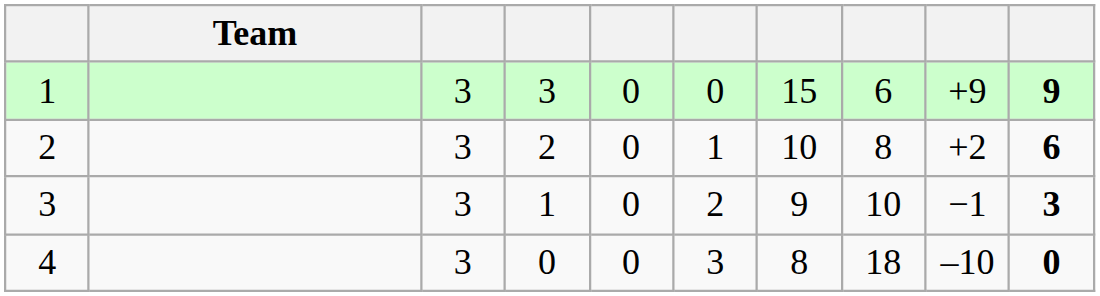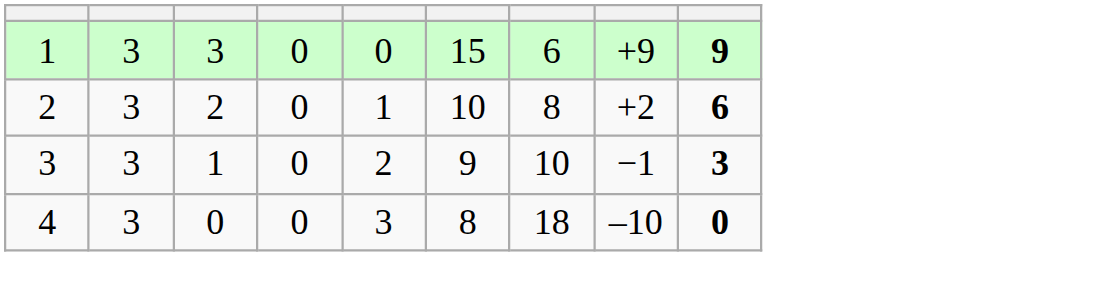- column: Team
